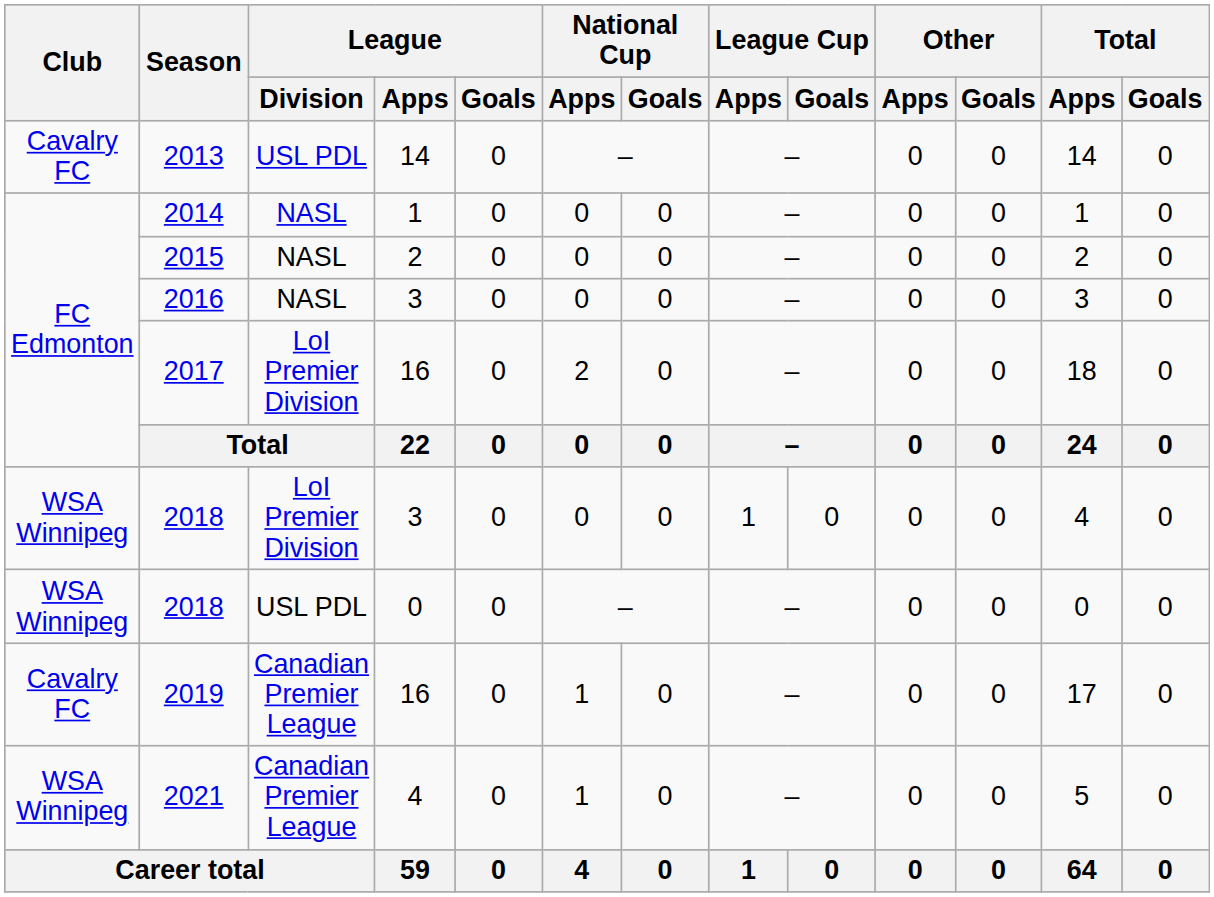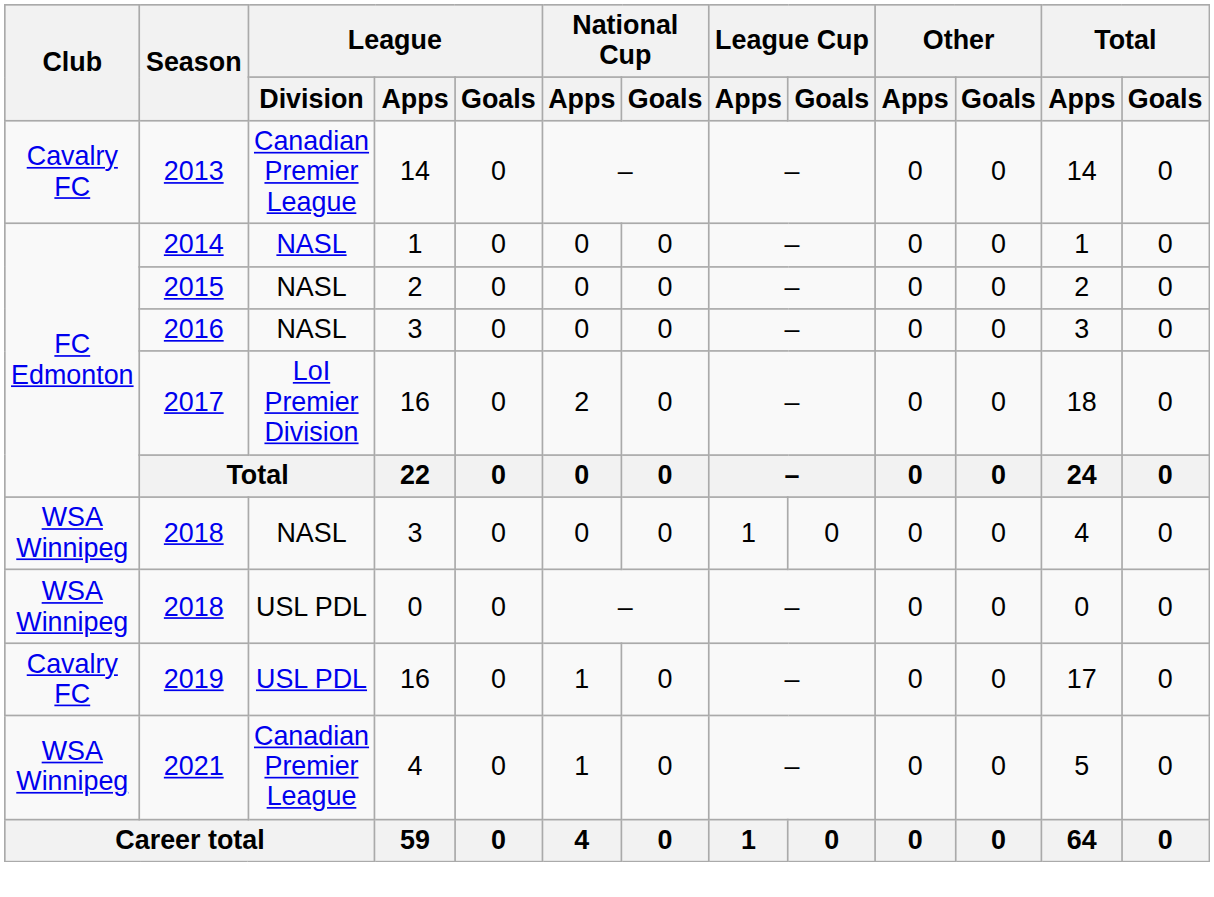2013 | League / Division: USL PDL -> Canadian Premier League
2018 / 3 | League / Division: LoI Premier Division -> NASL
2019 | League / Division: Canadian Premier League -> USL PDL
